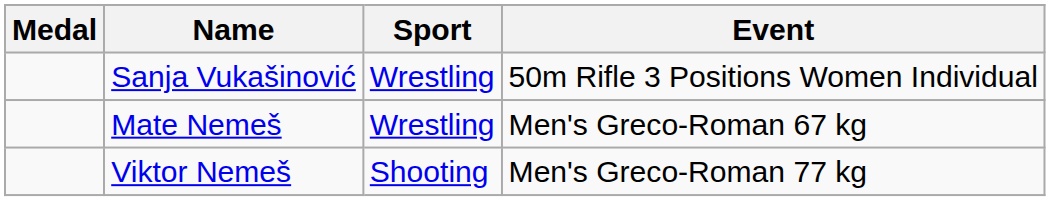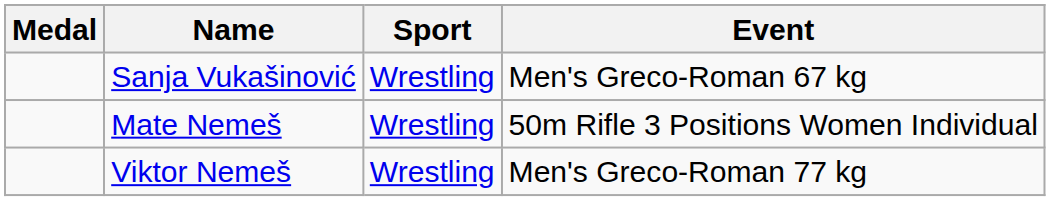Sanja Vukašinović | Event: 50m Rifle 3 Positions Women Individual -> Men's Greco-Roman 67 kg
Mate Nemeš | Event: Men's Greco-Roman 67 kg -> 50m Rifle 3 Positions Women Individual
Viktor Nemeš | Sport: Shooting -> Wrestling
